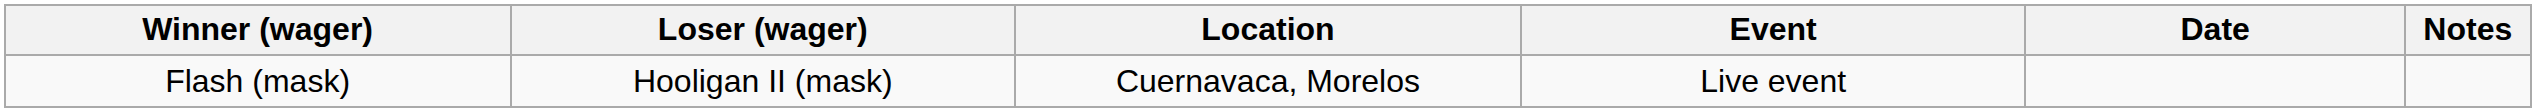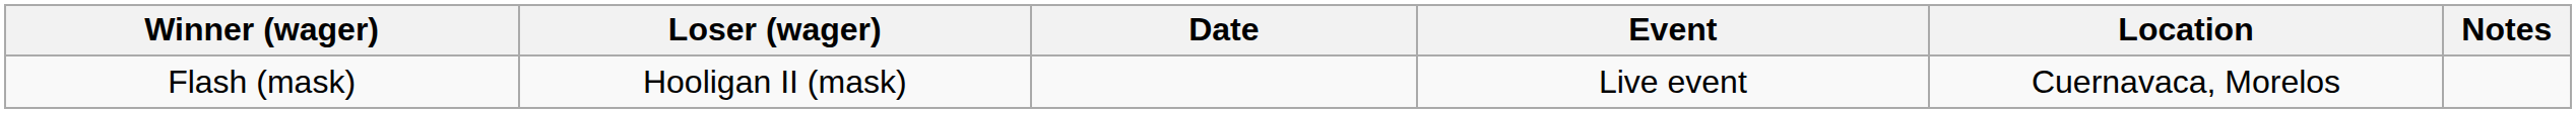columns swapped: Location <-> Date
